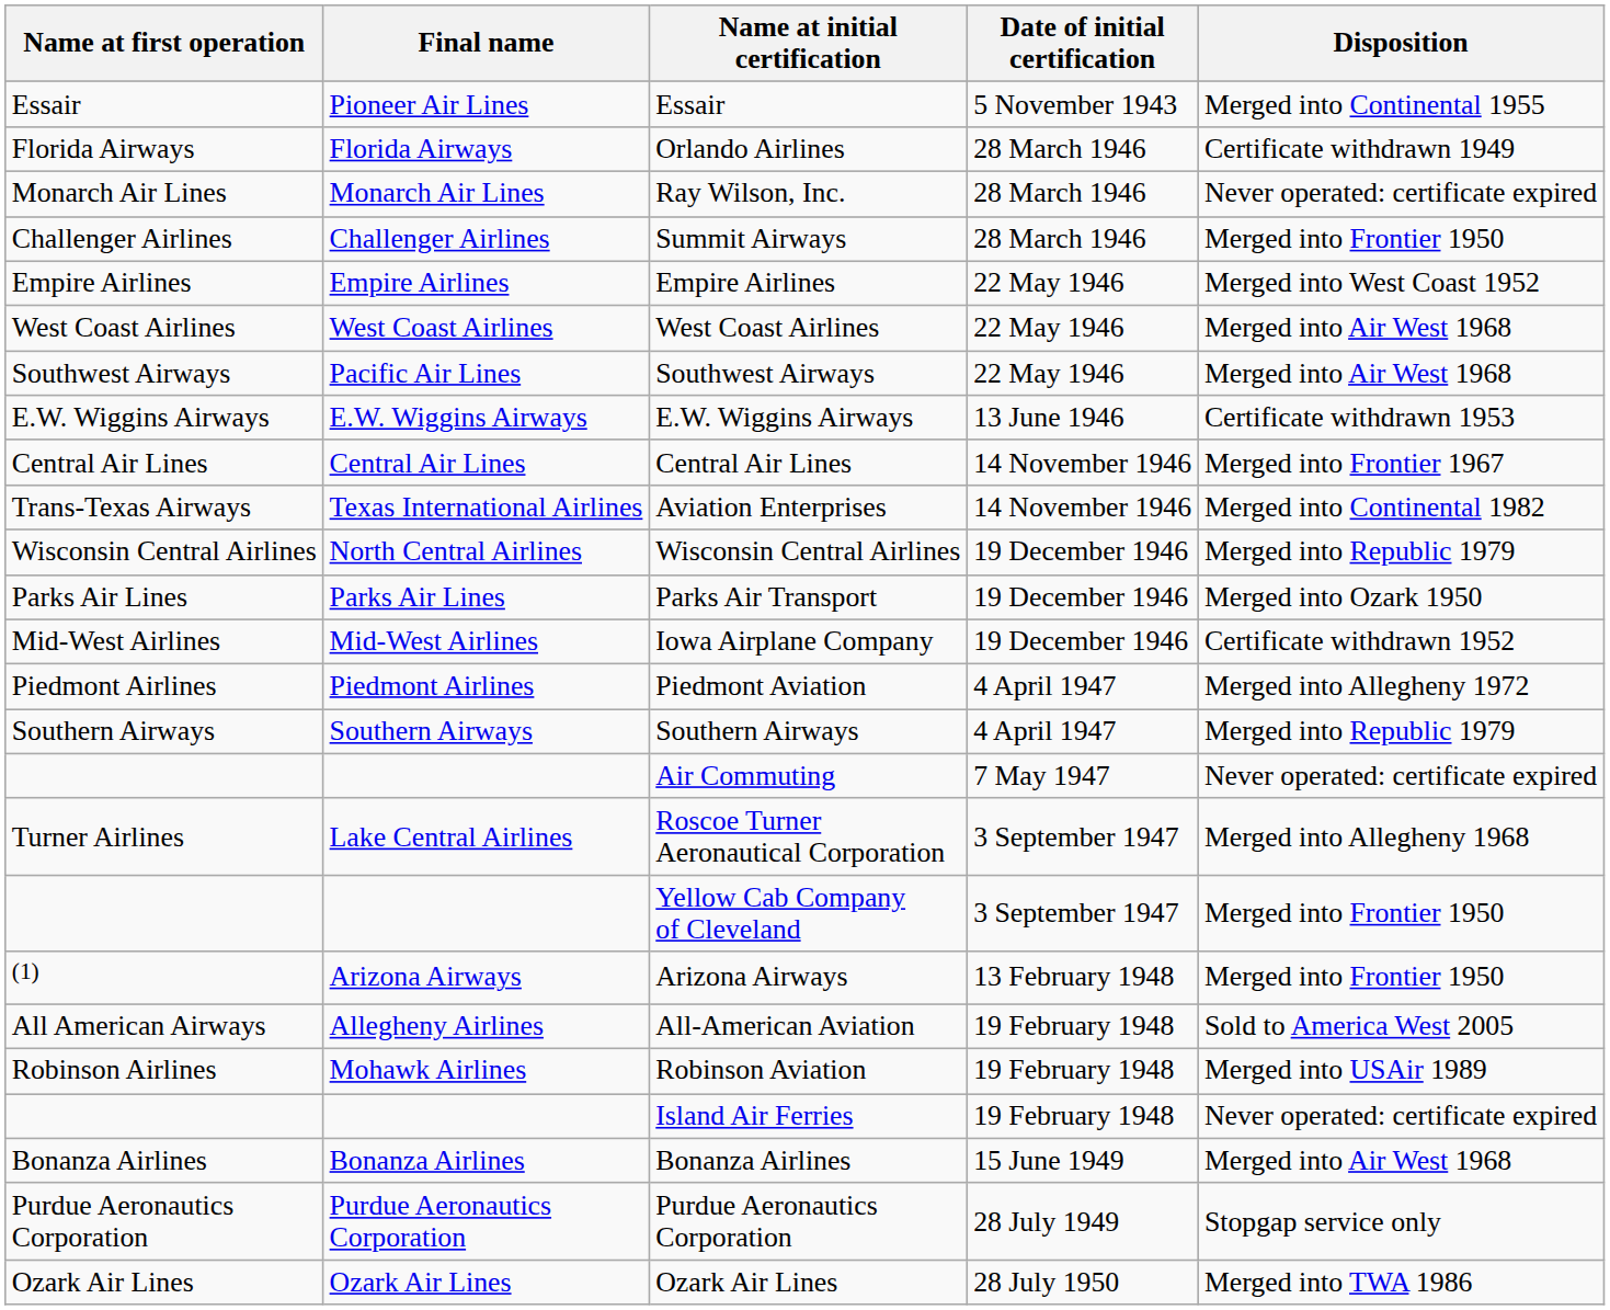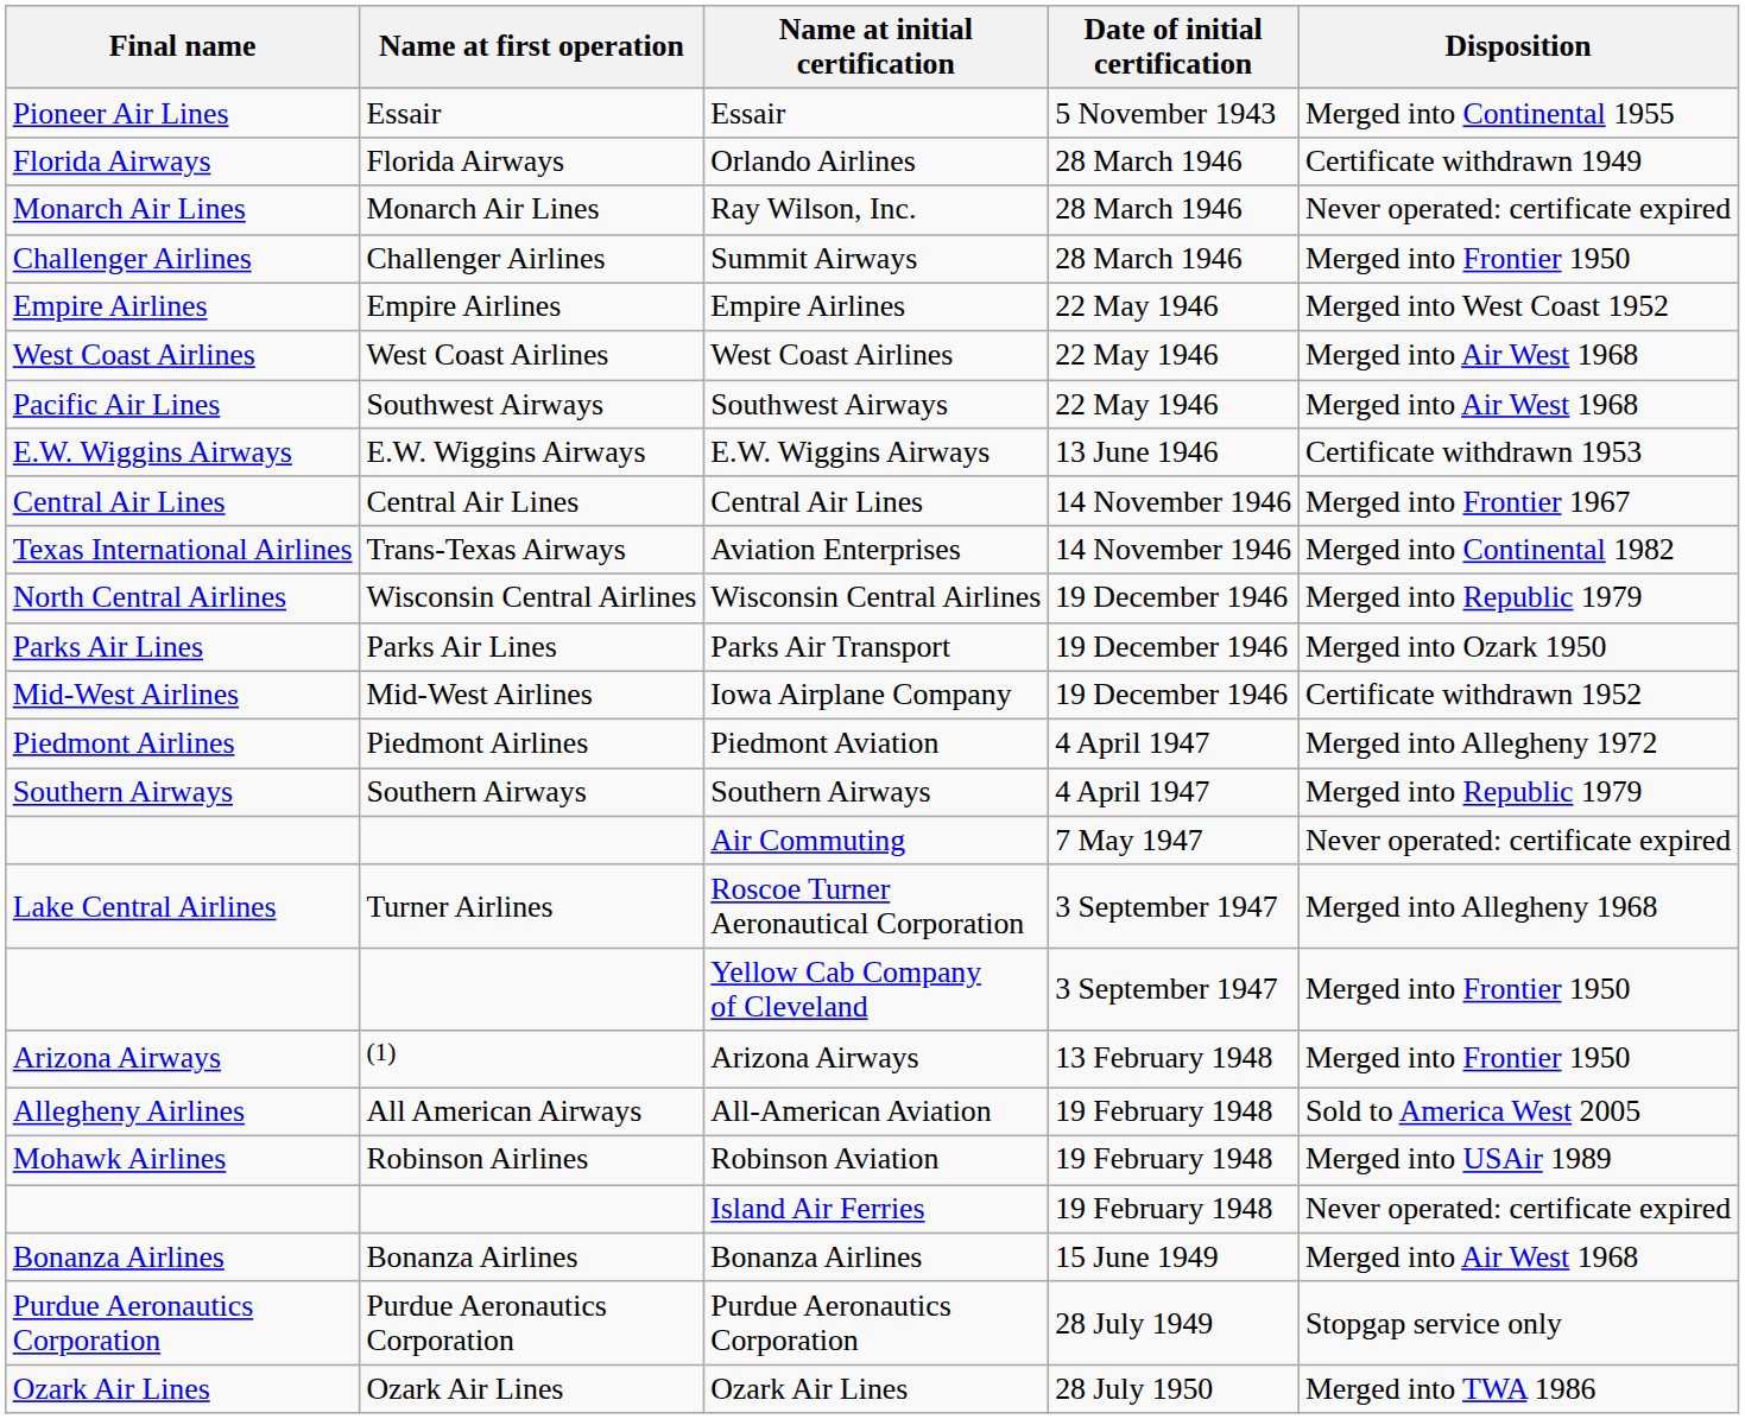columns swapped: Final name <-> Name at first operation
